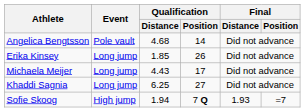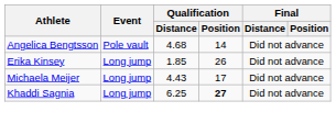Khaddi Sagnia | Qualification / Position: normal -> bold
- row: Sofie Skoog | High jump | 1.94 | 7 Q | 1.93 | =7
